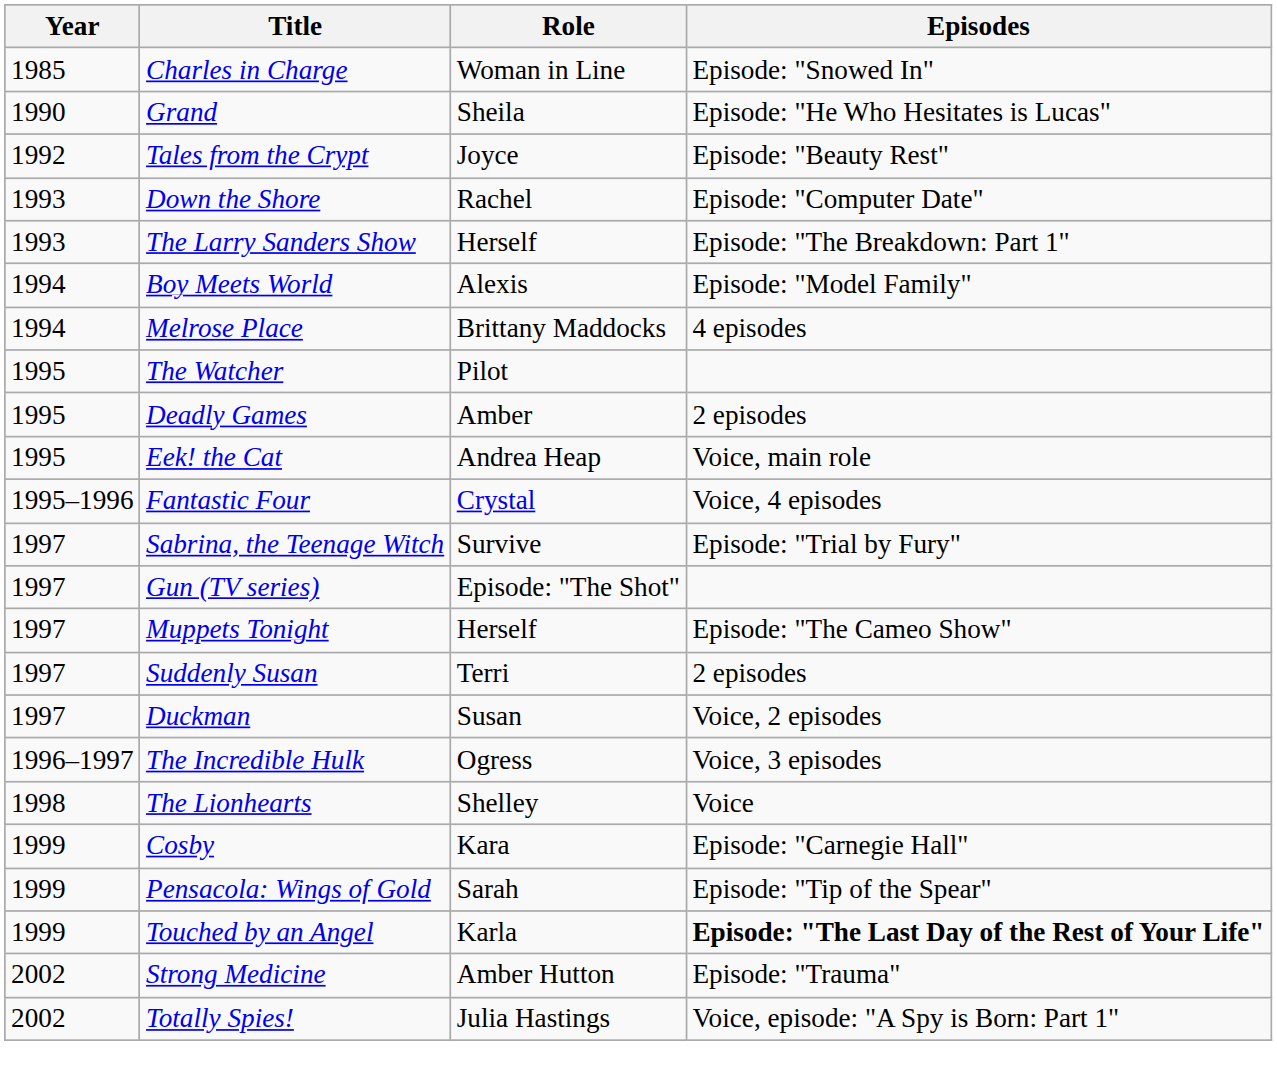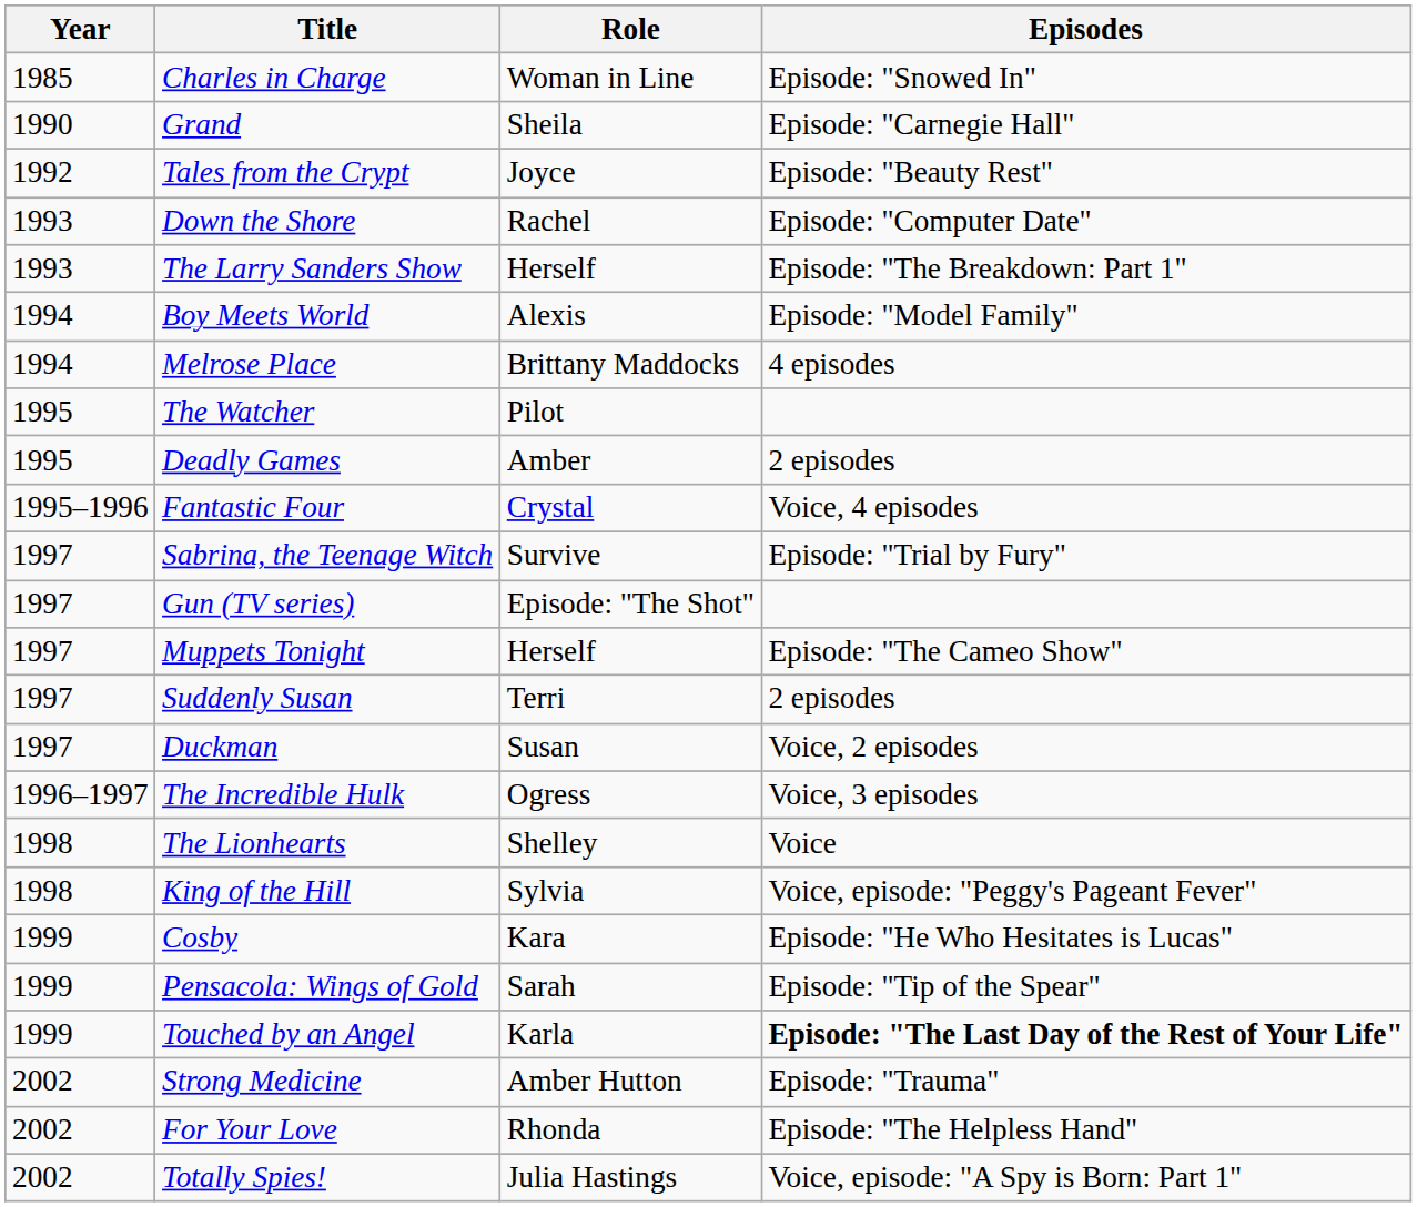Grand | Episodes: Episode: "He Who Hesitates is Lucas" -> Episode: "Carnegie Hall"
- row: 1995 | Eek! the Cat | Andrea Heap | Voice, main role
+ row: 1998 | King of the Hill | Sylvia | Voice, episode: "Peggy's Pageant Fever"
Cosby | Episodes: Episode: "Carnegie Hall" -> Episode: "He Who Hesitates is Lucas"
+ row: 2002 | For Your Love | Rhonda | Episode: "The Helpless Hand"
